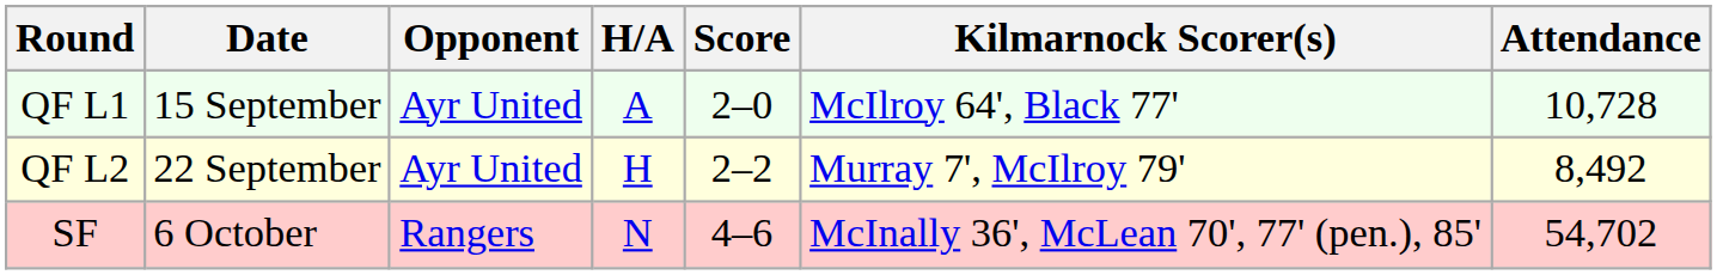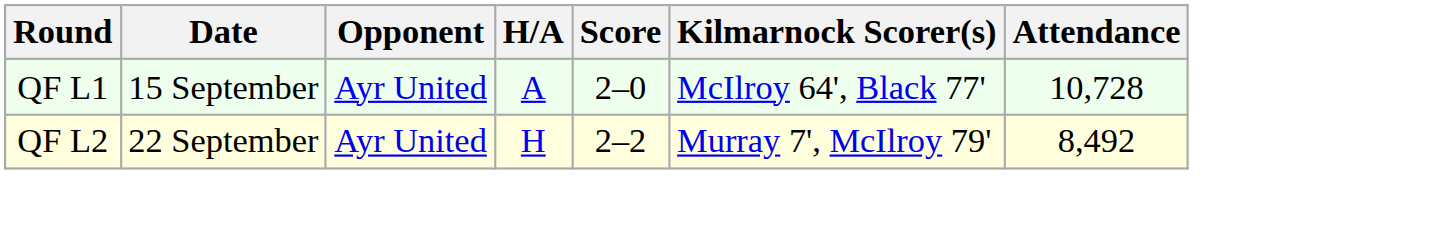- row: SF | 6 October | Rangers | N | 4–6 | McInally 36', McLean 70', 77' (pen.), 85' | 54,702
